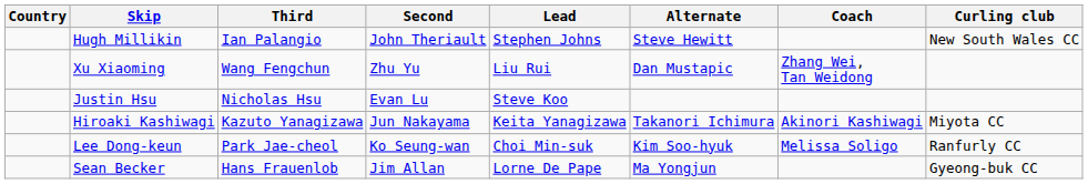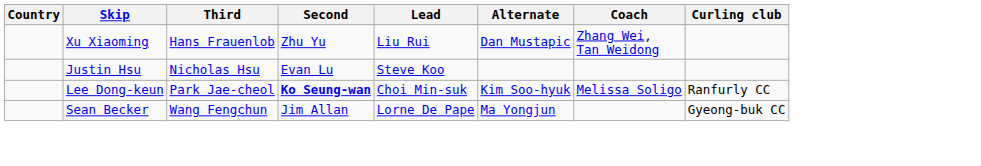- row: Hugh Millikin | Ian Palangio | John Theriault | Stephen Johns | Steve Hewitt | New South Wales CC
Xu Xiaoming | Third: Wang Fengchun -> Hans Frauenlob
- row: Hiroaki Kashiwagi | Kazuto Yanagizawa | Jun Nakayama | Keita Yanagizawa | Takanori Ichimura | Akinori Kashiwagi | Miyota CC
Lee Dong-keun | Second: normal -> bold
Sean Becker | Third: Hans Frauenlob -> Wang Fengchun
